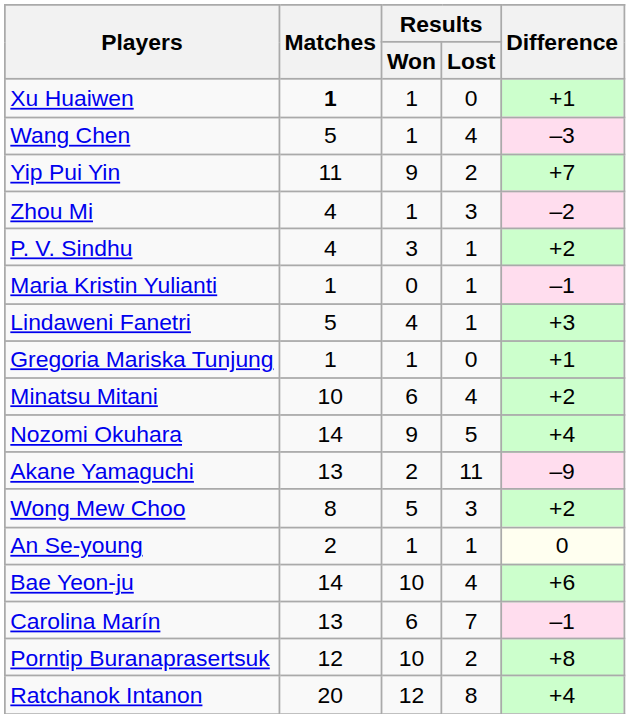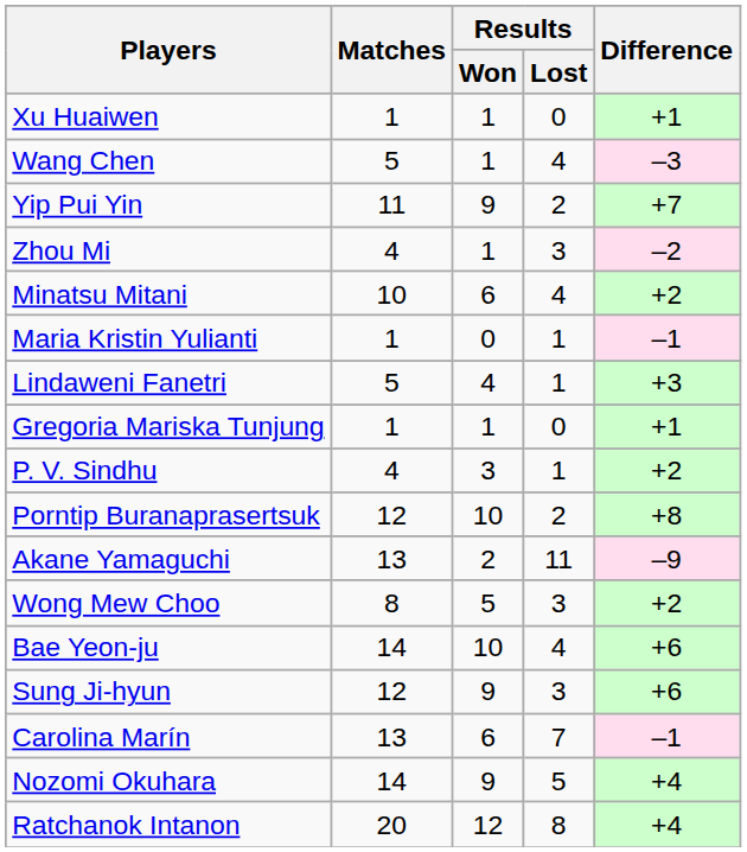Xu Huaiwen | Matches: bold -> normal
rows swapped: P. V. Sindhu <-> Minatsu Mitani
rows swapped: Nozomi Okuhara <-> Porntip Buranaprasertsuk
- row: An Se-young | 2 | 1 | 1 | 0
+ row: Sung Ji-hyun | 12 | 9 | 3 | +6
